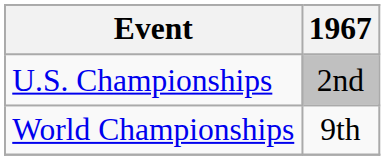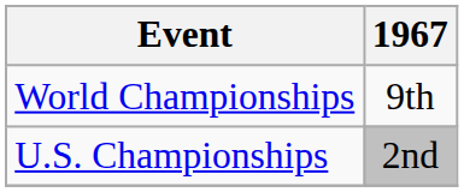rows swapped: World Championships <-> U.S. Championships
